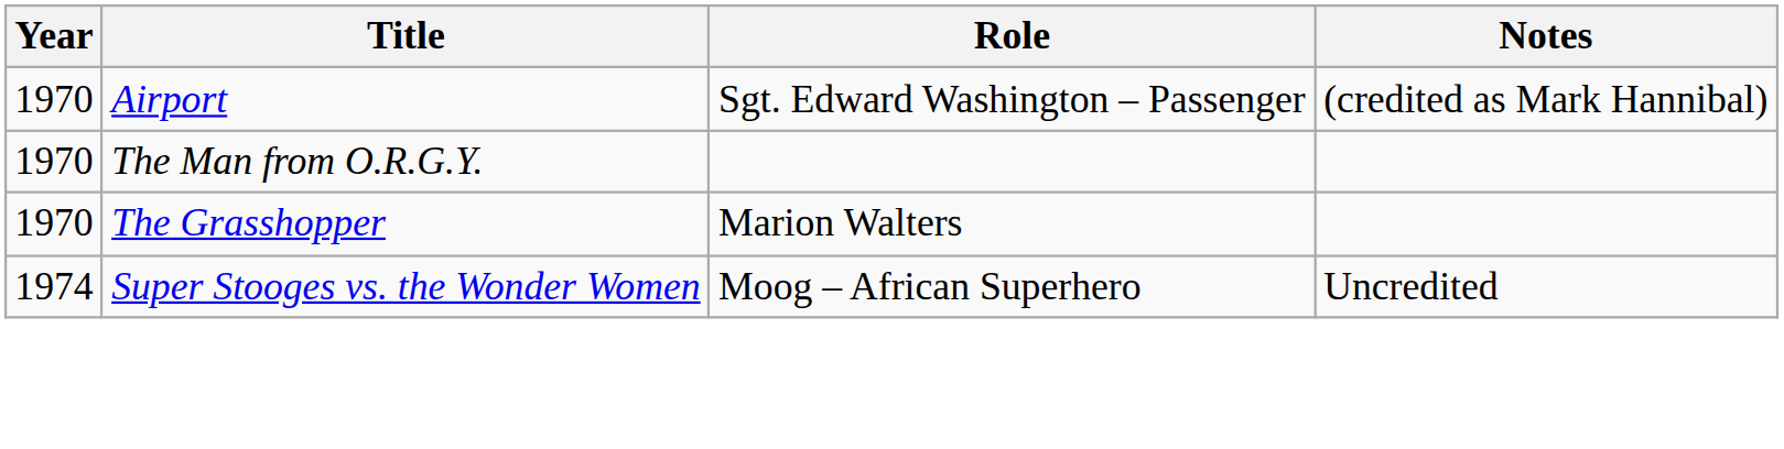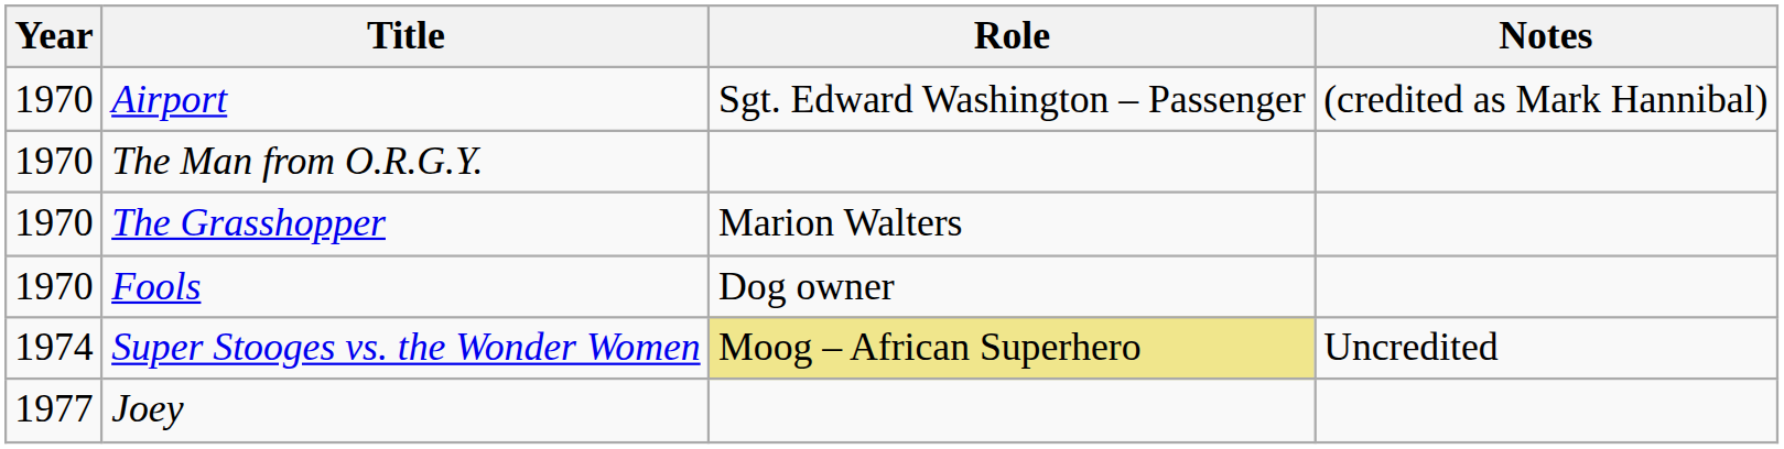+ row: 1970 | Fools | Dog owner
Super Stooges vs. the Wonder Women | Role: no background -> khaki background
+ row: 1977 | Joey
